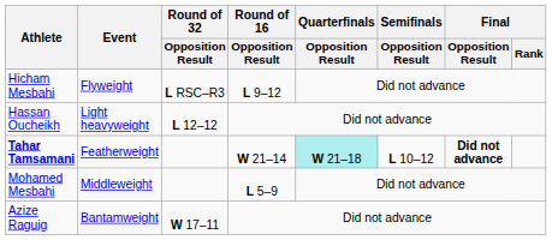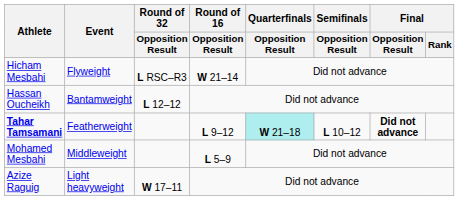Hicham Mesbahi | Round of 16 / Opposition Result: L 9–12 -> W 21–14
Hassan Oucheikh | Event: Light heavyweight -> Bantamweight
Tahar Tamsamani | Round of 16 / Opposition Result: W 21–14 -> L 9–12
Azize Raguig | Event: Bantamweight -> Light heavyweight
